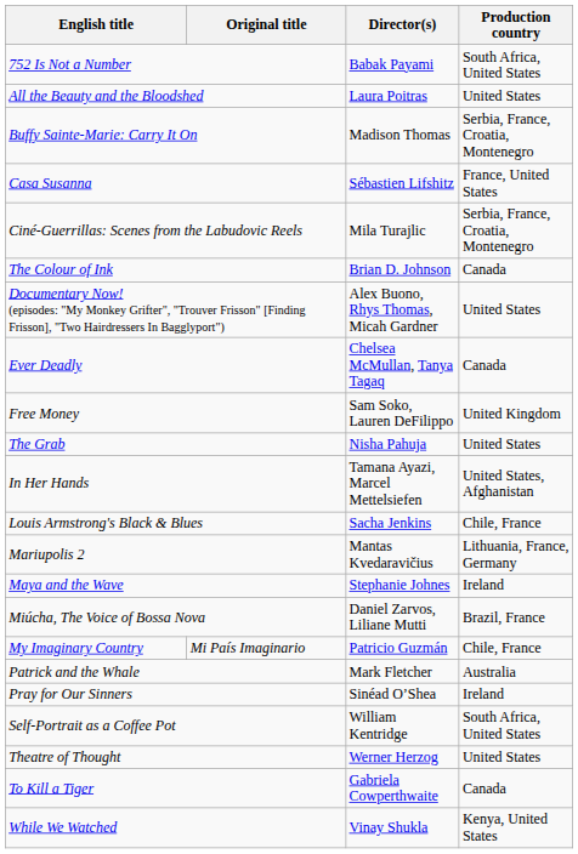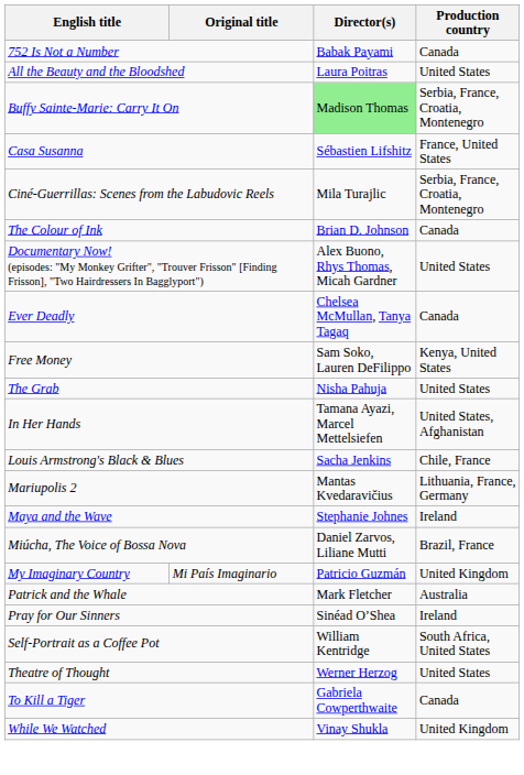752 Is Not a Number | Production country: South Africa, United States -> Canada
Buffy Sainte-Marie: Carry It On | Director(s): no background -> lightgreen background
Free Money | Production country: United Kingdom -> Kenya, United States
My Imaginary Country | Production country: Chile, France -> United Kingdom
While We Watched | Production country: Kenya, United States -> United Kingdom
